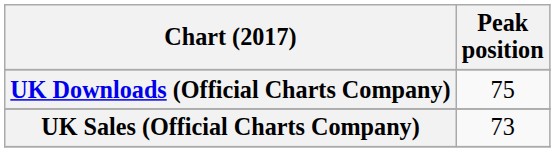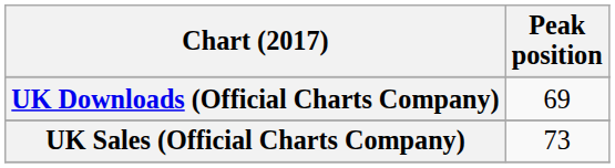UK Downloads (Official Charts Company) | Peak position: 75 -> 69
